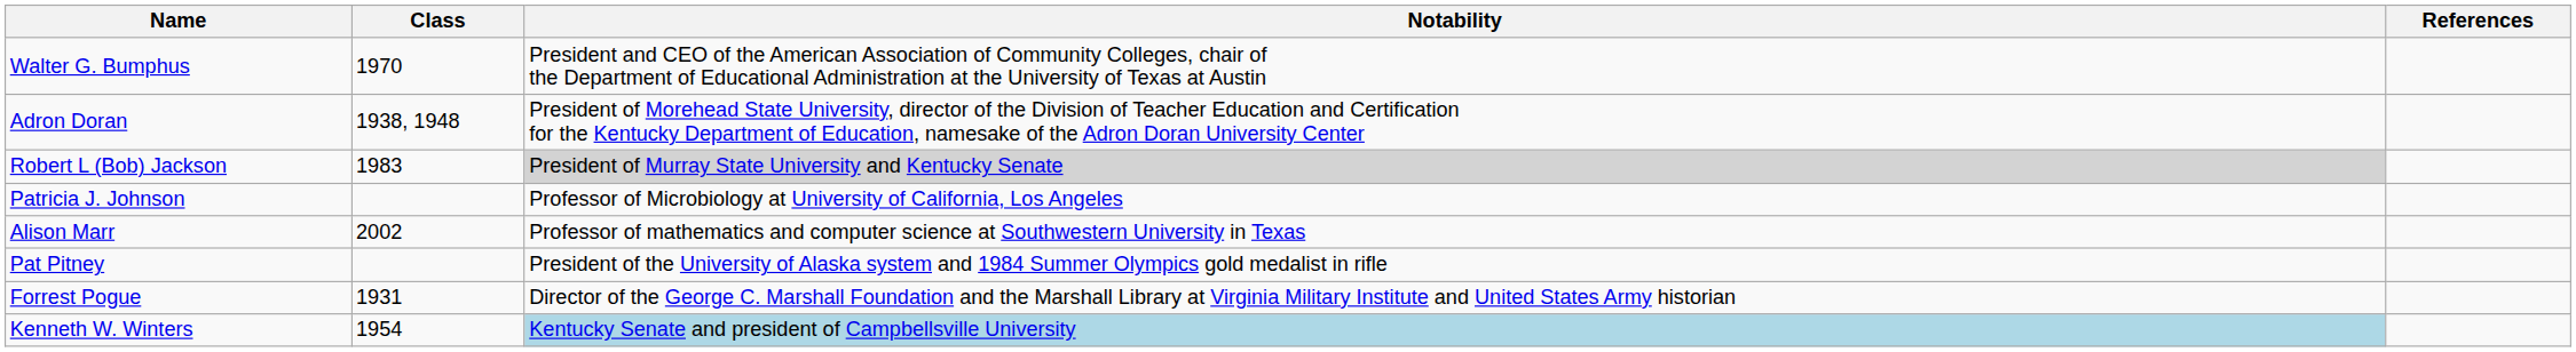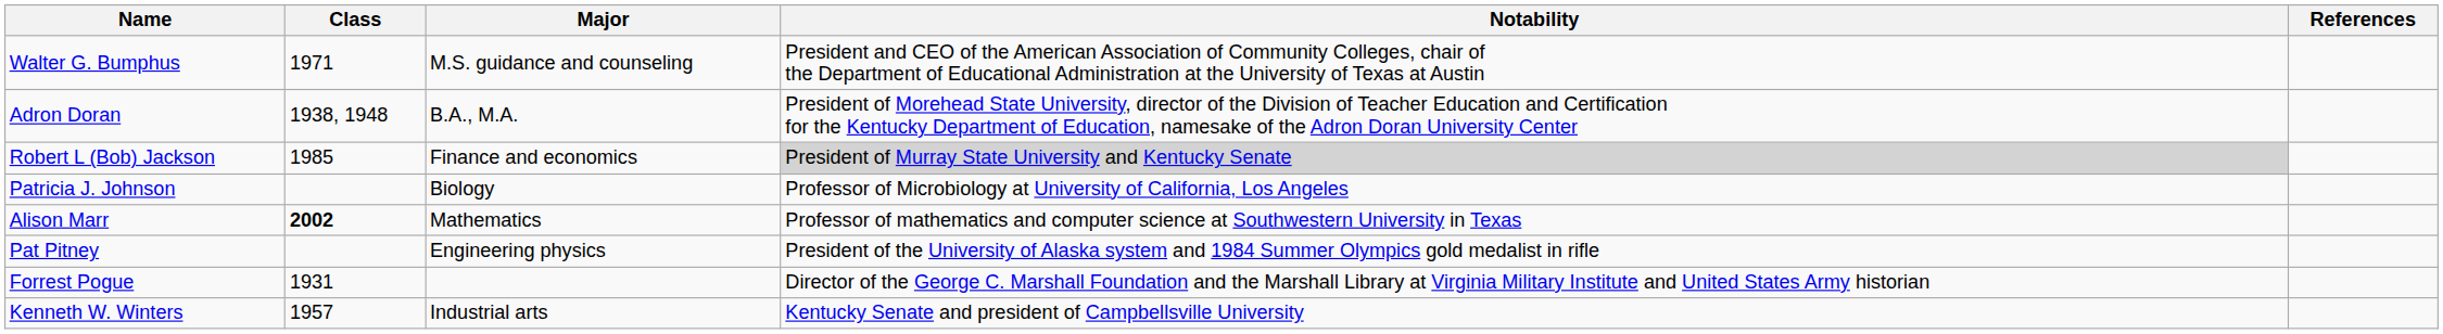+ column: Major | M.S. guidance and counseling | B.A., M.A. | Finance and economics | Biology | Mathematics | Engineering physics | Industrial arts
Walter G. Bumphus | Class: 1970 -> 1971
Robert L (Bob) Jackson | Class: 1983 -> 1985
Alison Marr | Class: normal -> bold
Kenneth W. Winters | Class: 1954 -> 1957
Kenneth W. Winters | Notability: lightblue background -> no background
